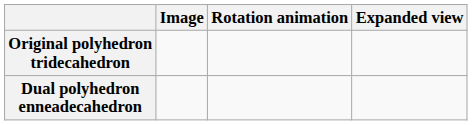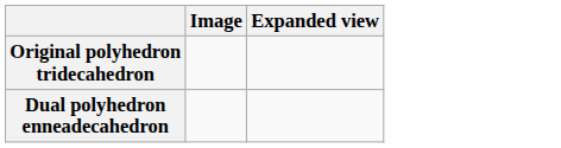- column: Rotation animation
